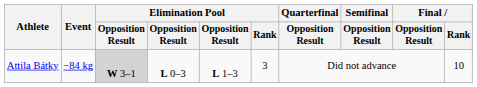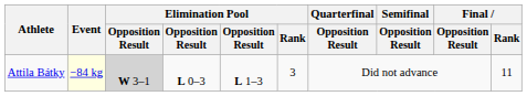Attila Bátky | Event: no background -> lightyellow background
Attila Bátky | Final / Rank: 10 -> 11
